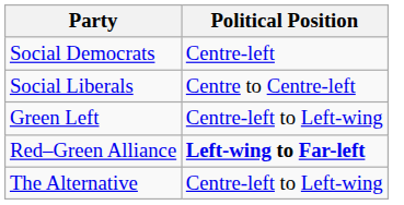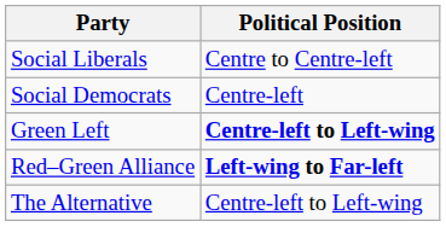rows swapped: Social Democrats <-> Social Liberals
Green Left | Political Position: normal -> bold
